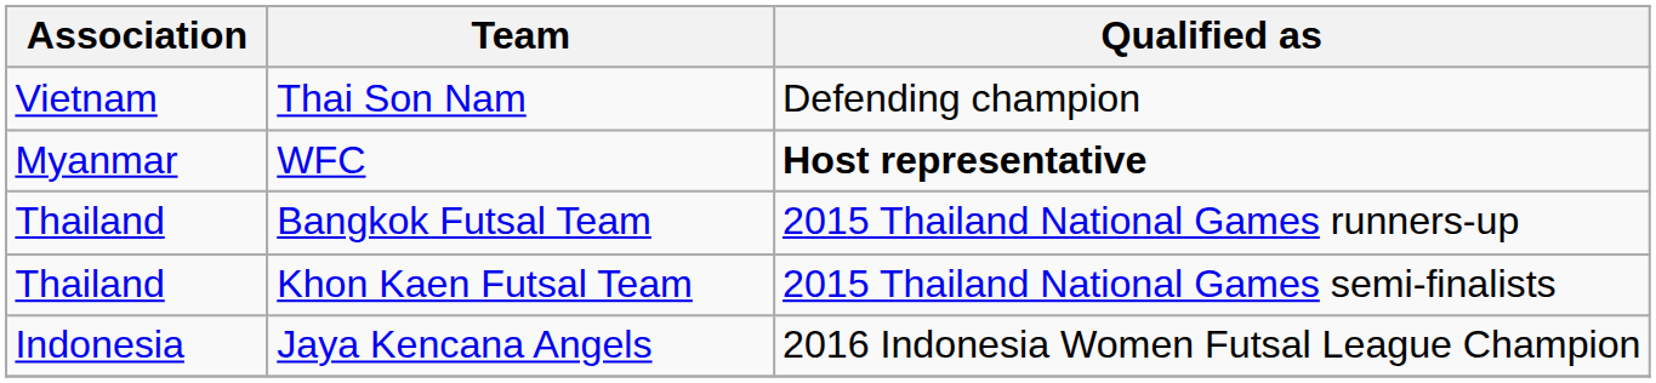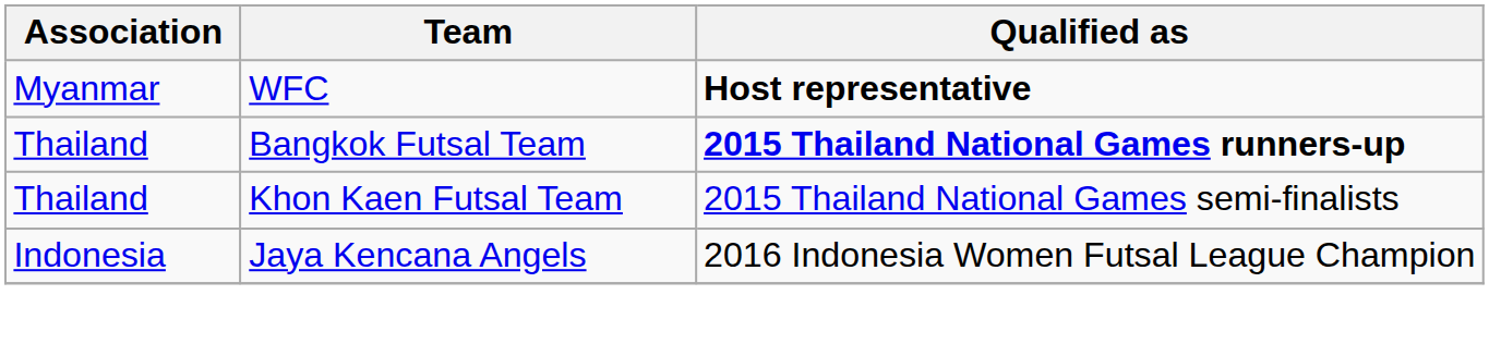- row: Vietnam | Thai Son Nam | Defending champion
Bangkok Futsal Team | Qualified as: normal -> bold
